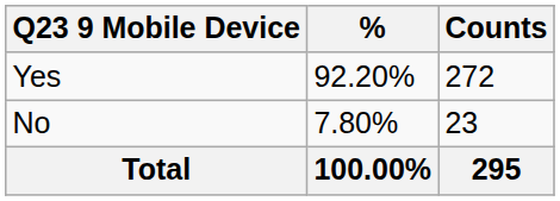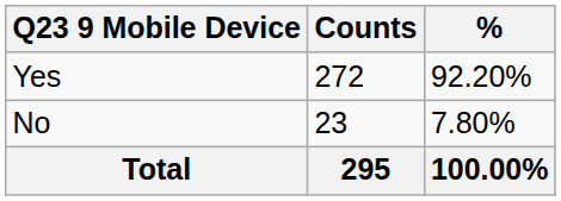columns swapped: Counts <-> %
